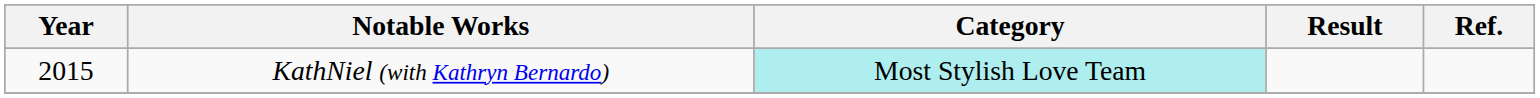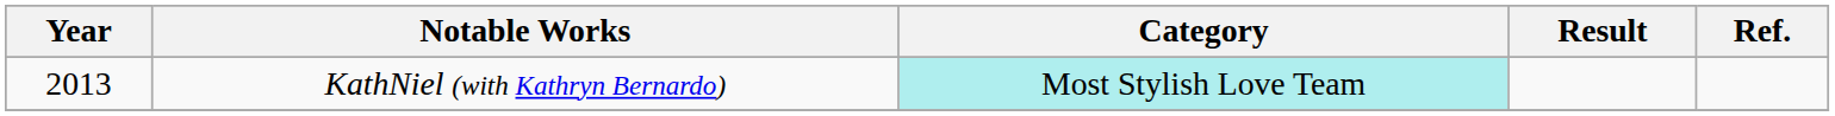KathNiel (with Kathryn Bernardo) | Year: 2015 -> 2013
